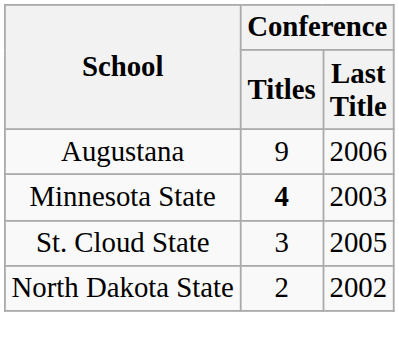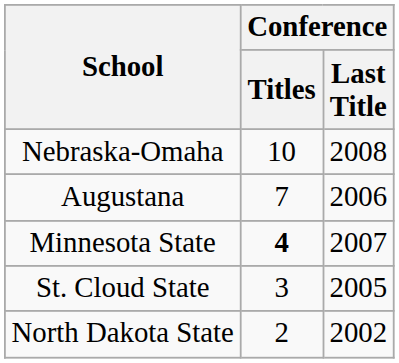+ row: Nebraska-Omaha | 10 | 2008
Augustana | Conference / Titles: 9 -> 7
Minnesota State | Conference / Last Title: 2003 -> 2007
